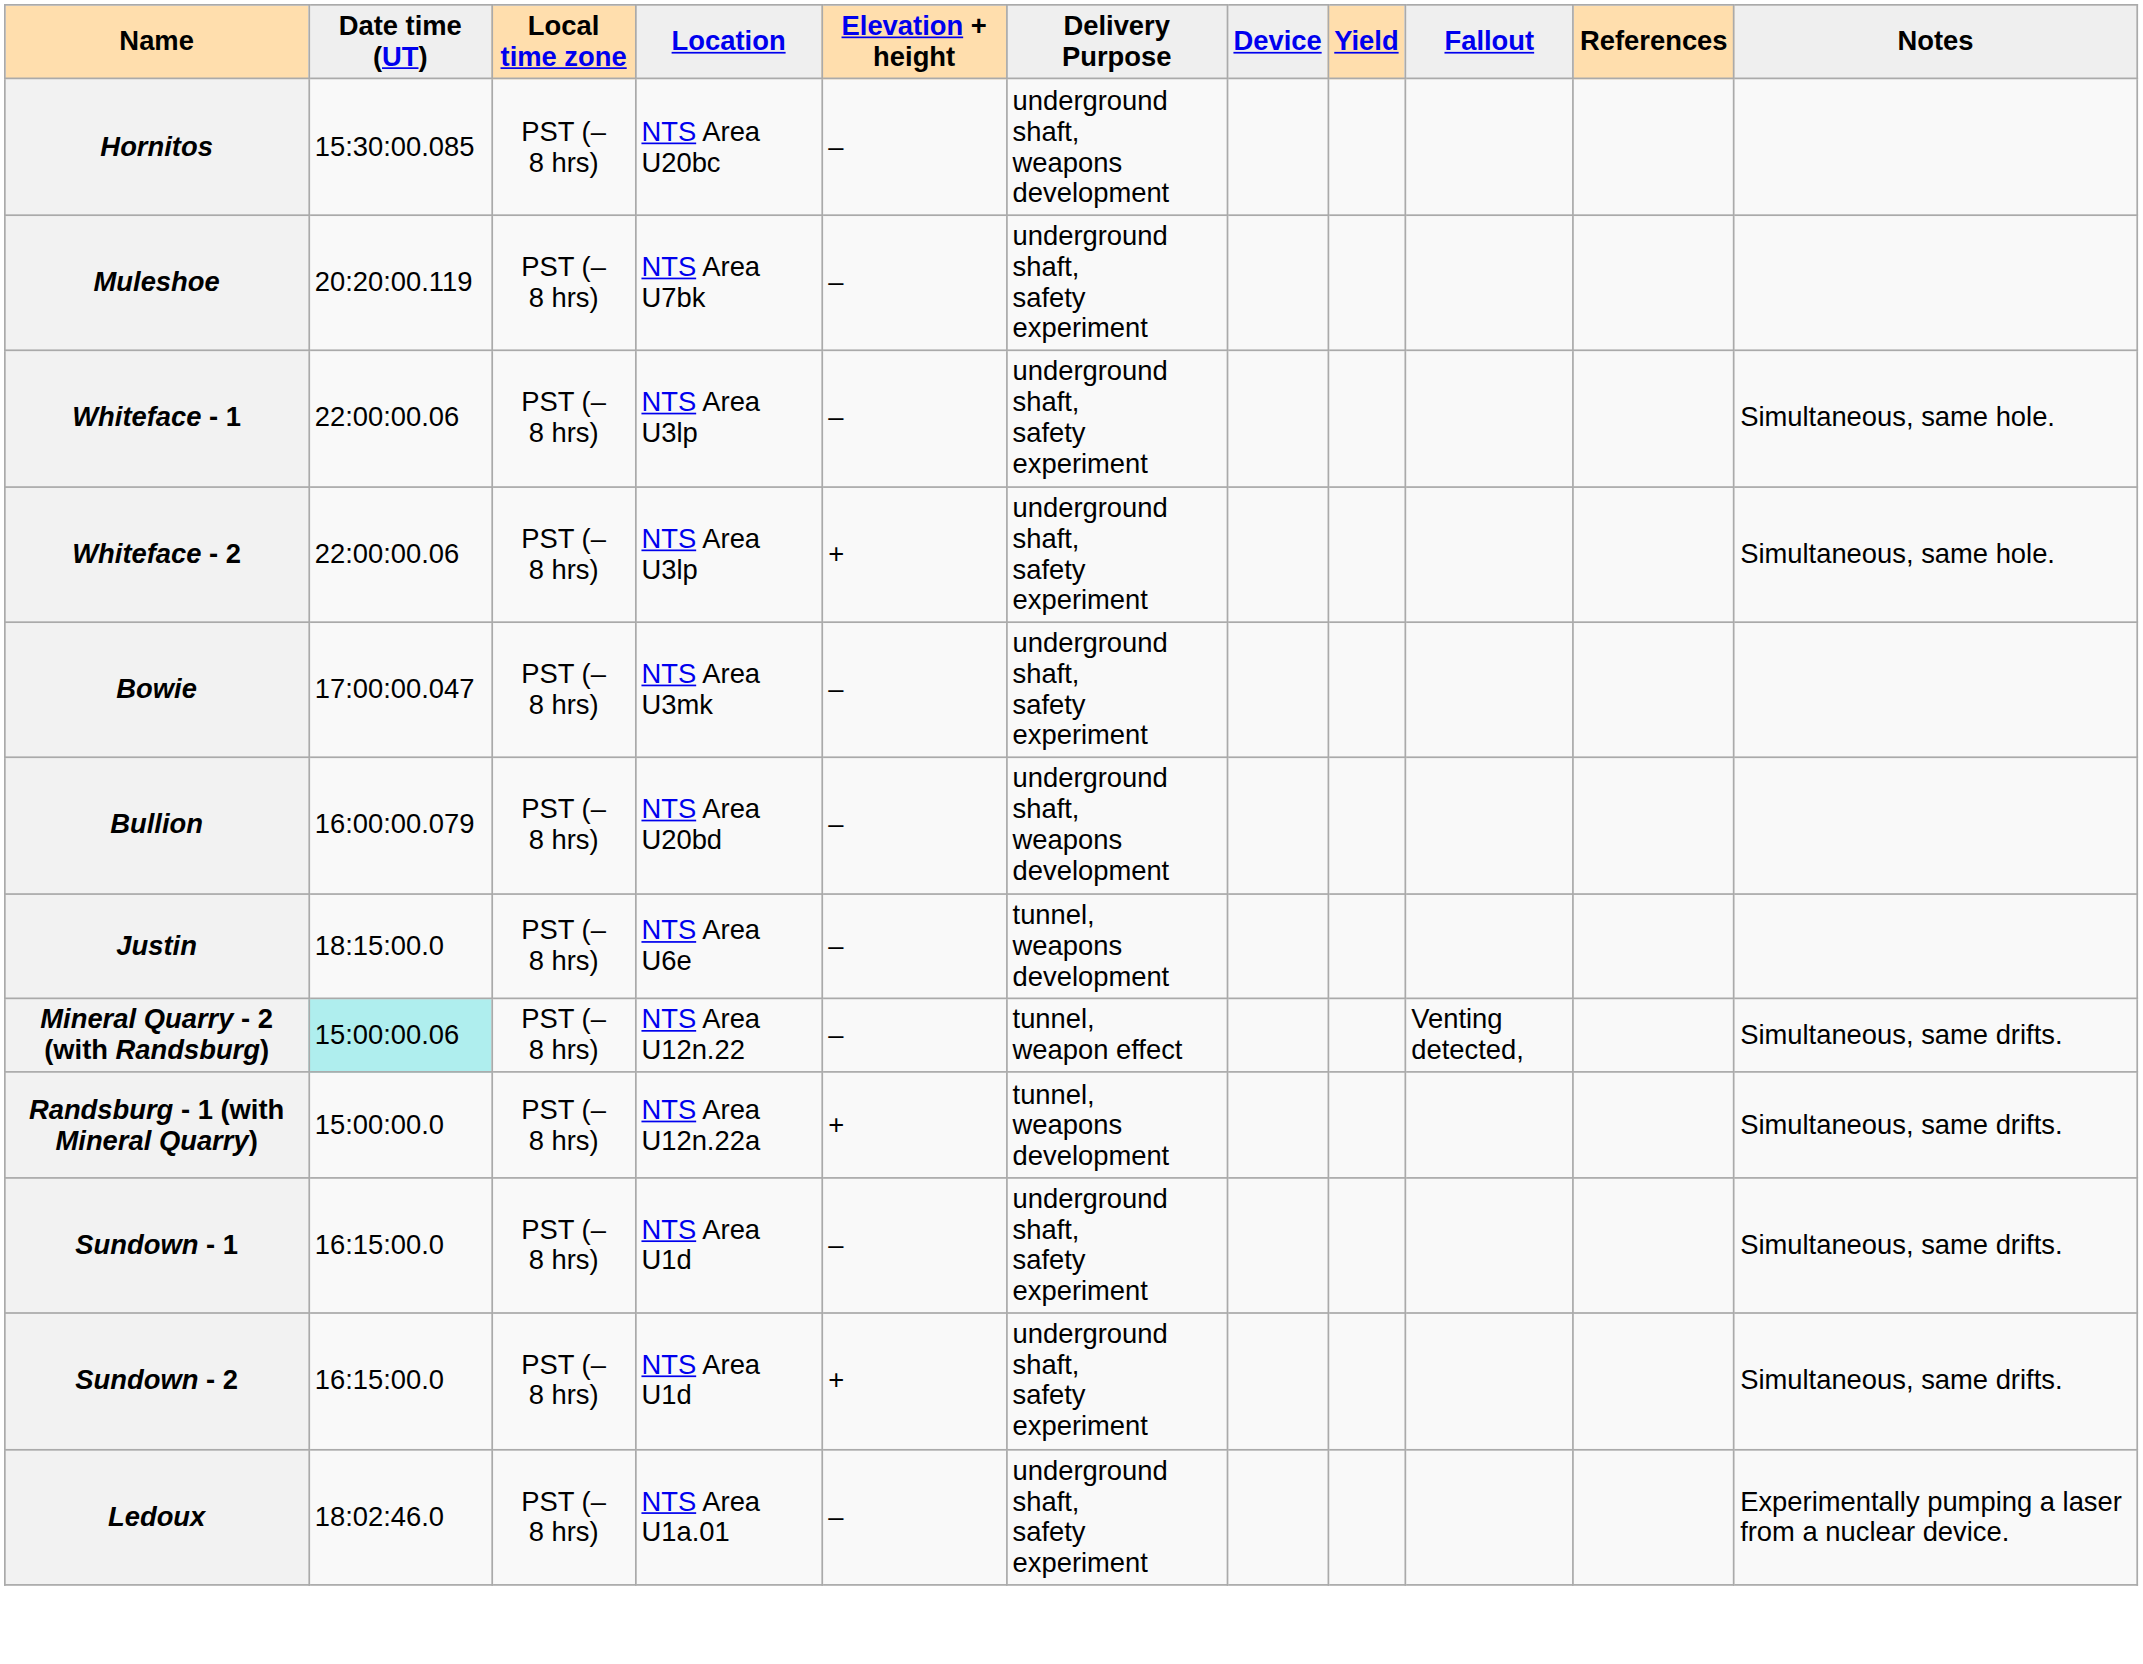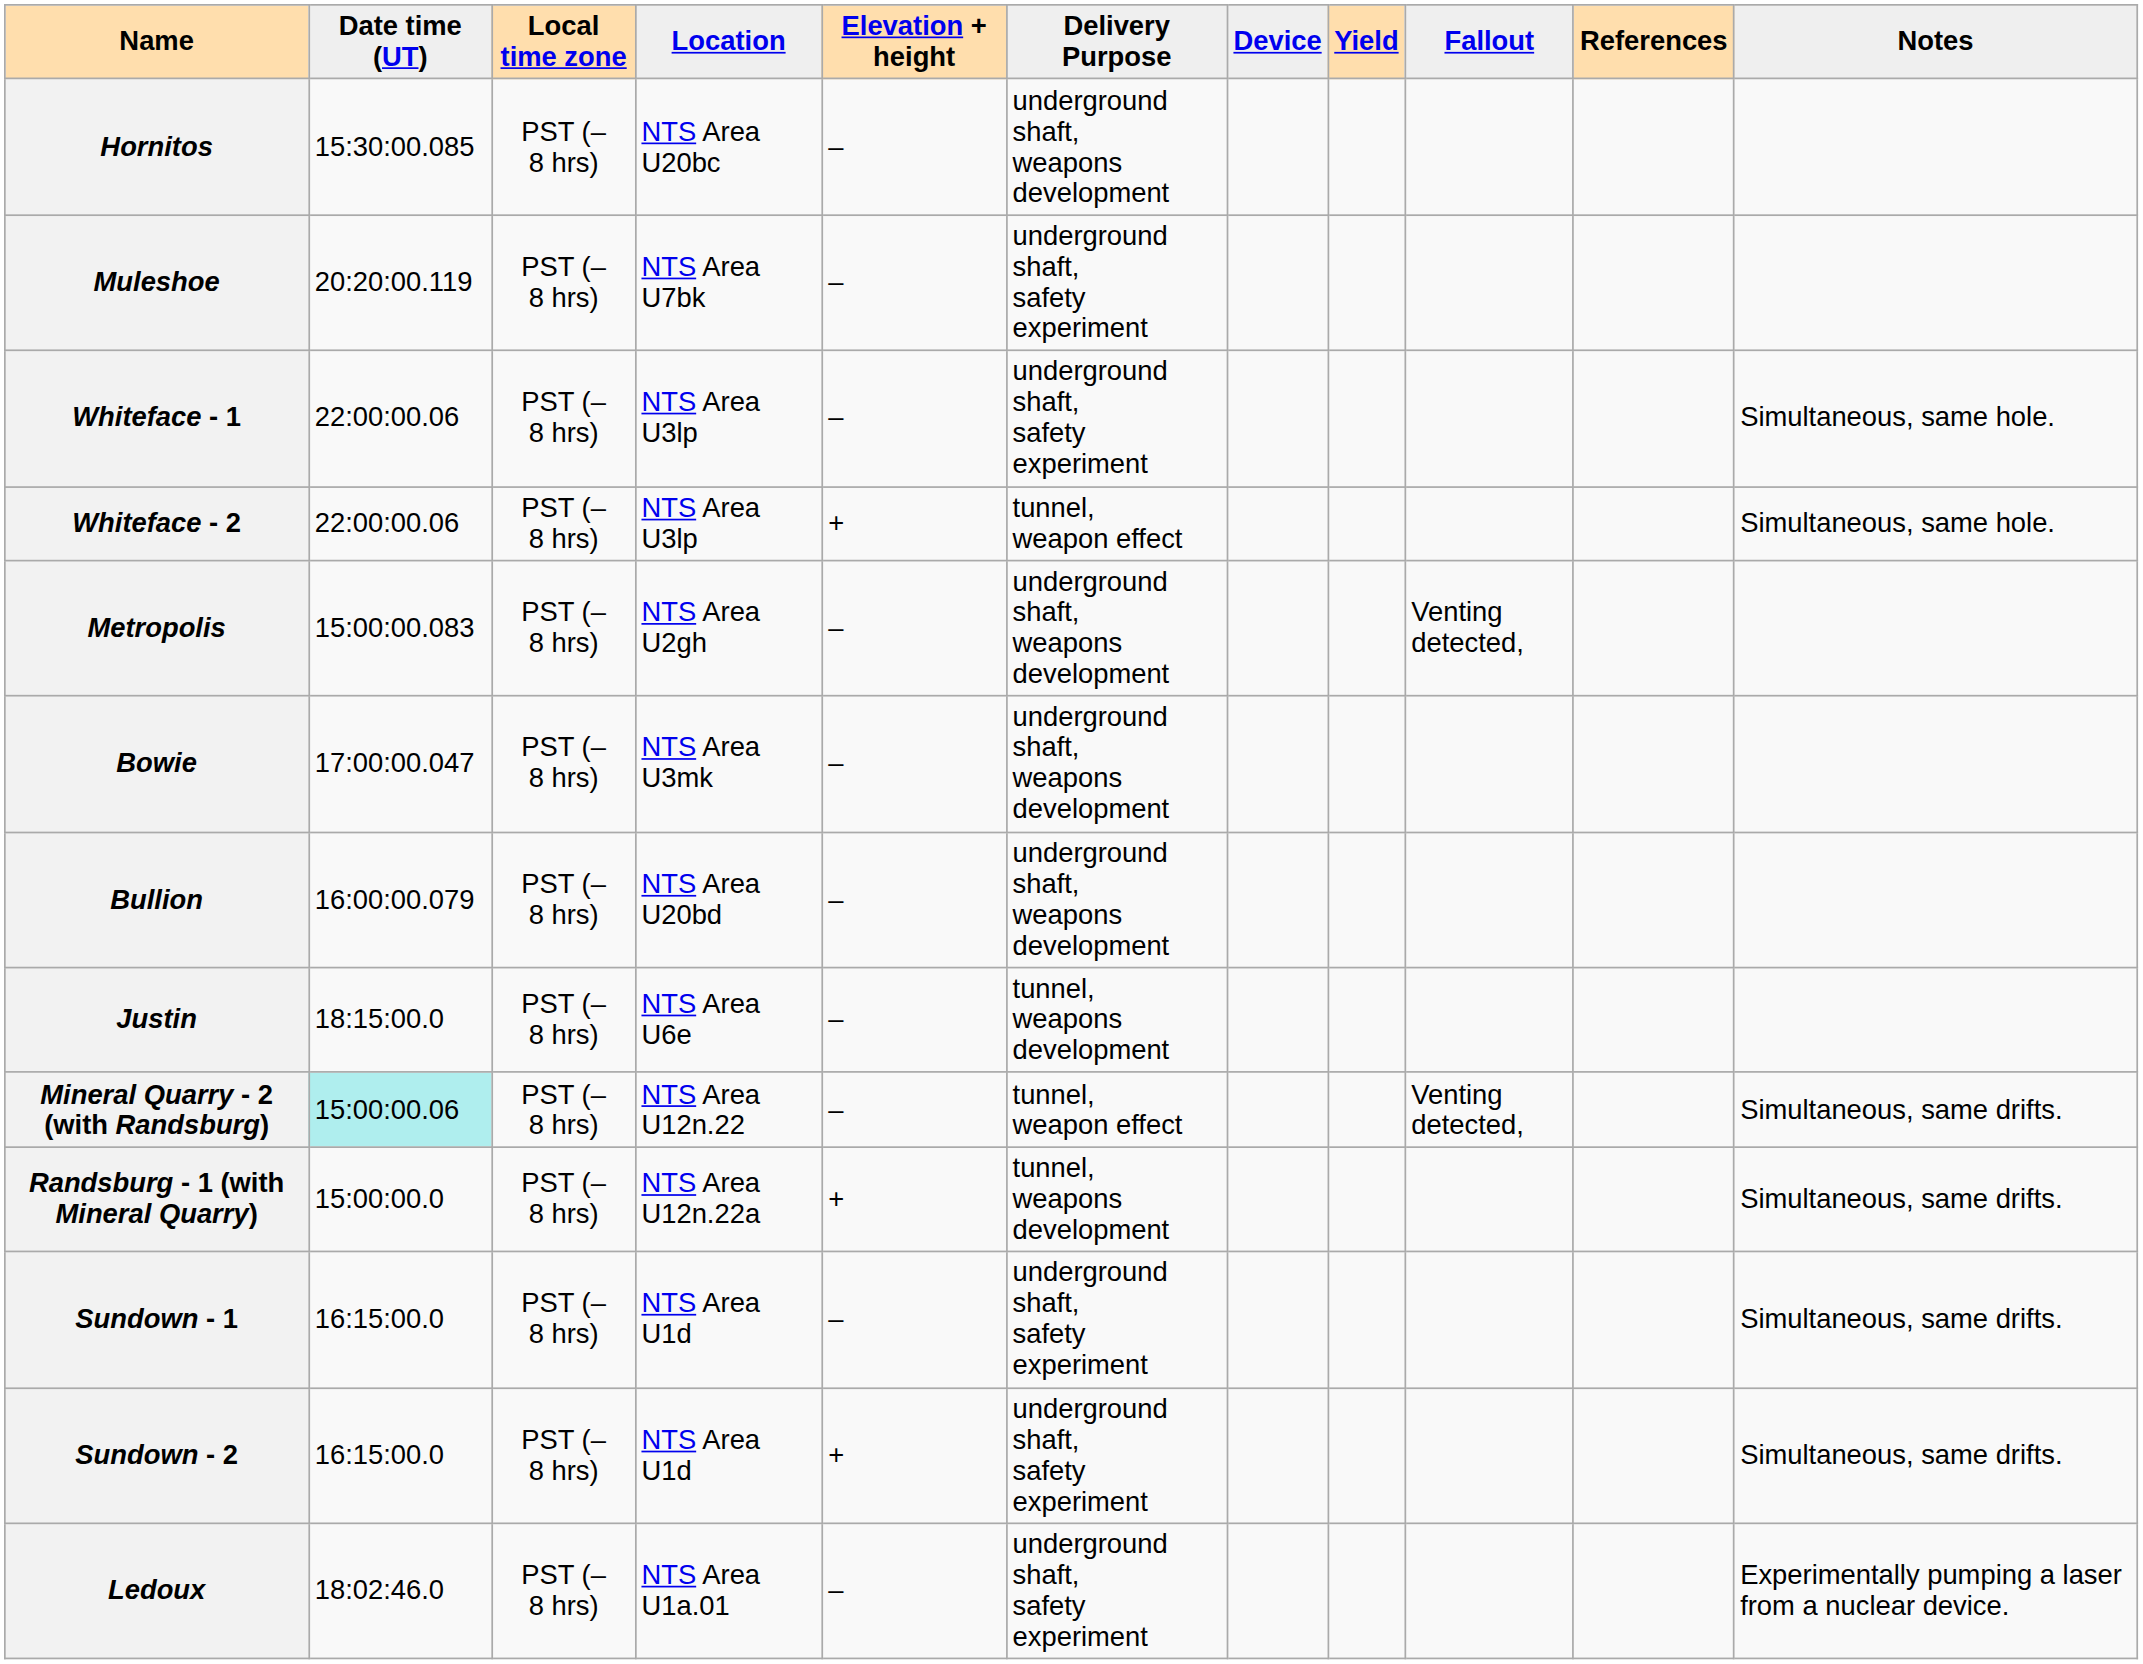Whiteface - 2 | Delivery Purpose: underground shaft, safety experiment -> tunnel, weapon effect
+ row: Metropolis | 15:00:00.083 | PST (–8 hrs) | NTS Area U2gh | – | underground shaft, weapons development | Venting detected,
Bowie | Delivery Purpose: underground shaft, safety experiment -> underground shaft, weapons development
